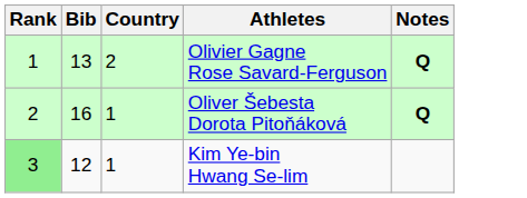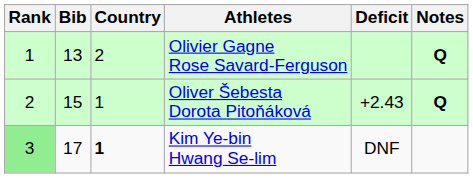+ column: Deficit | +2.43 | DNF
Oliver Šebesta Dorota Pitoňáková | Bib: 16 -> 15
Kim Ye-bin Hwang Se-lim | Bib: 12 -> 17
Kim Ye-bin Hwang Se-lim | Country: normal -> bold
